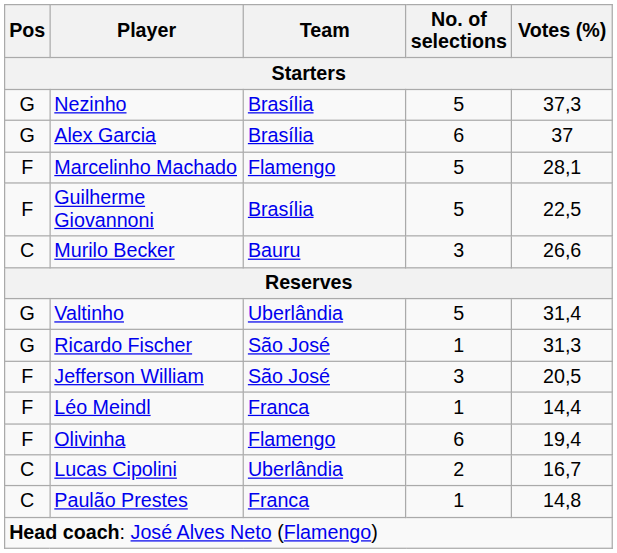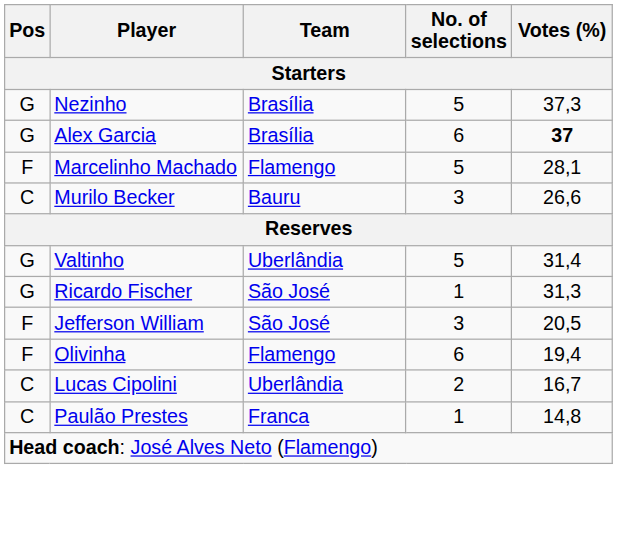Alex Garcia | Votes (%): normal -> bold
- row: F | Guilherme Giovannoni | Brasília | 5 | 22,5
- row: F | Léo Meindl | Franca | 1 | 14,4
